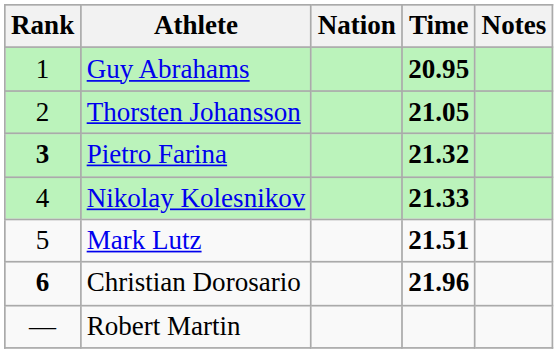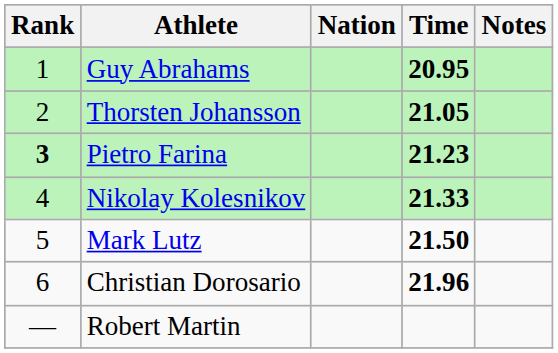Pietro Farina | Time: 21.32 -> 21.23
Mark Lutz | Time: 21.51 -> 21.50
Christian Dorosario | Rank: bold -> normal
